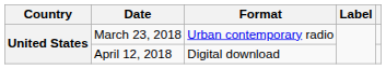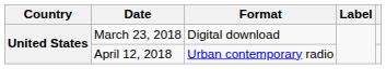March 23, 2018 | Format: Urban contemporary radio -> Digital download
April 12, 2018 | Format: Digital download -> Urban contemporary radio
